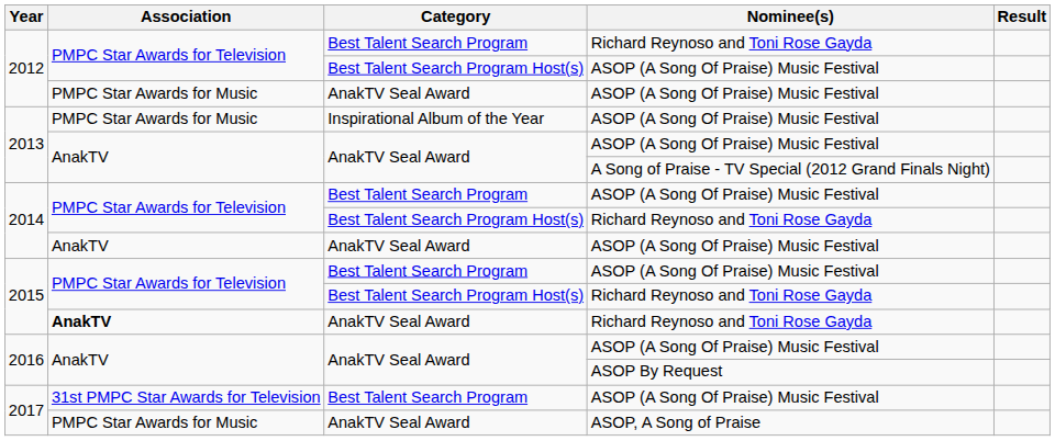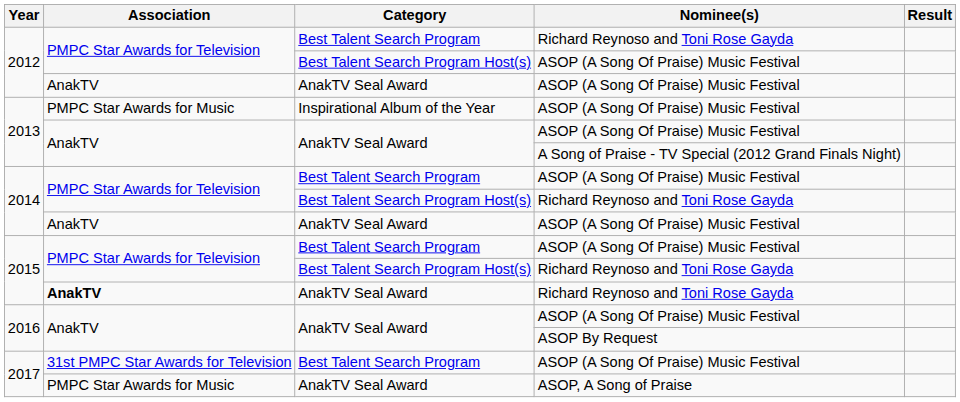2012 / AnakTV Seal Award | Association: PMPC Star Awards for Music -> AnakTV
